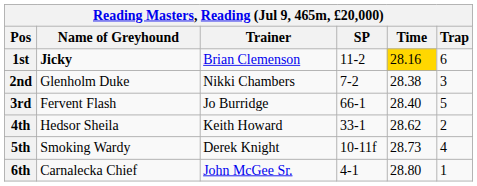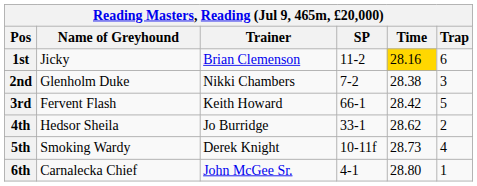1st | Name of Greyhound: bold -> normal
3rd | Trainer: Jo Burridge -> Keith Howard
3rd | Time: 28.40 -> 28.42
4th | Trainer: Keith Howard -> Jo Burridge
